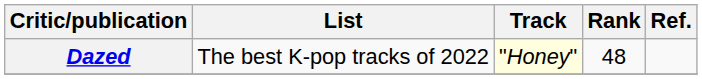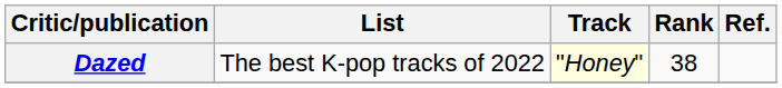Dazed | Rank: 48 -> 38
